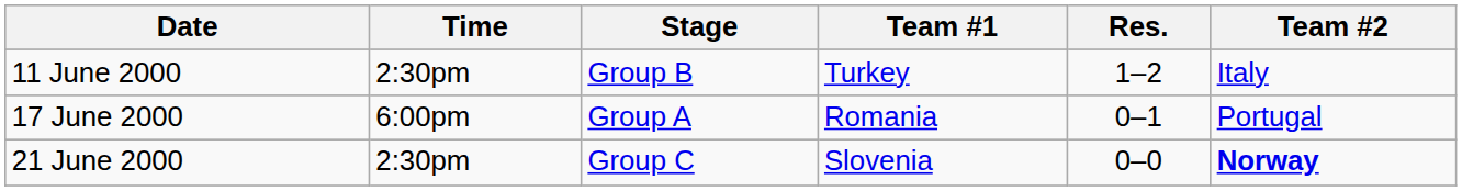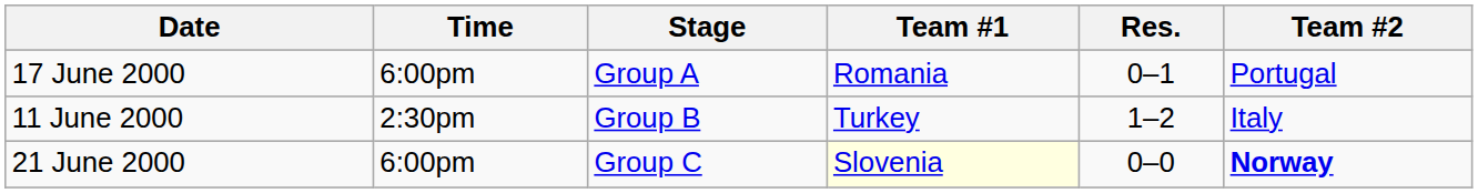rows swapped: 11 June 2000 <-> 17 June 2000
21 June 2000 | Time: 2:30pm -> 6:00pm
21 June 2000 | Team #1: no background -> lightyellow background
